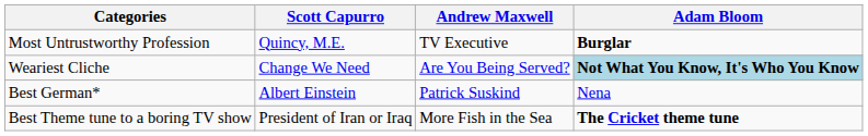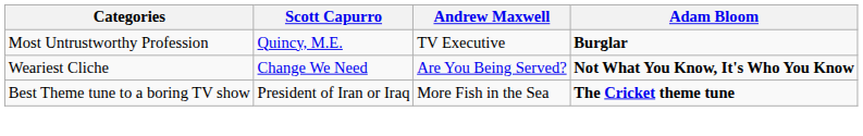Weariest Cliche | Adam Bloom: lightblue background -> no background
- row: Best German* | Albert Einstein | Patrick Suskind | Nena
